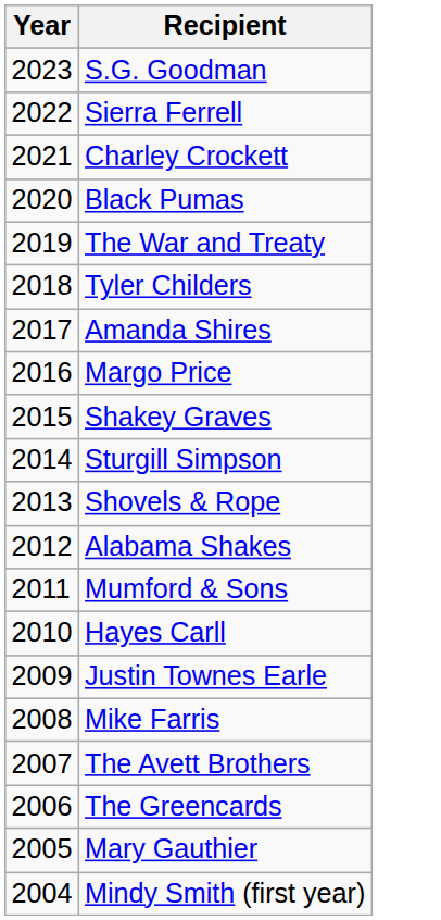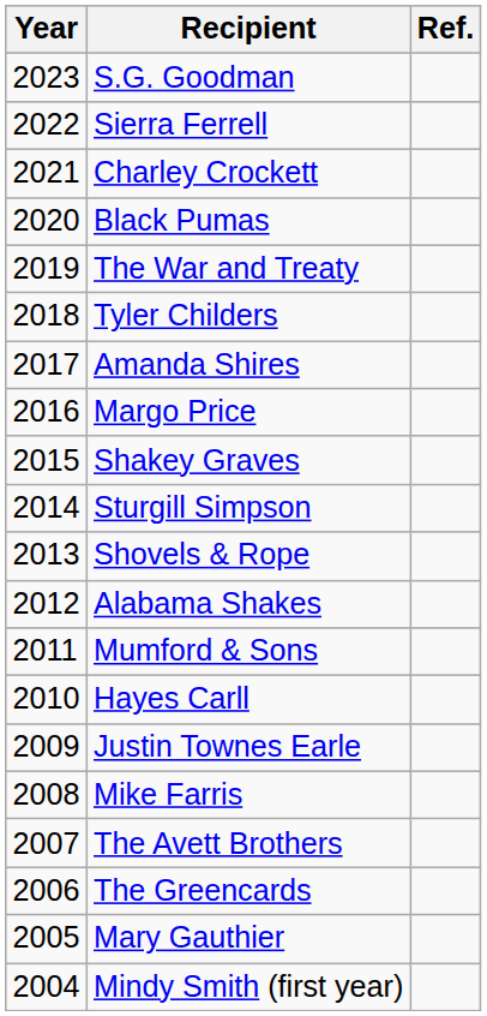+ column: Ref.
